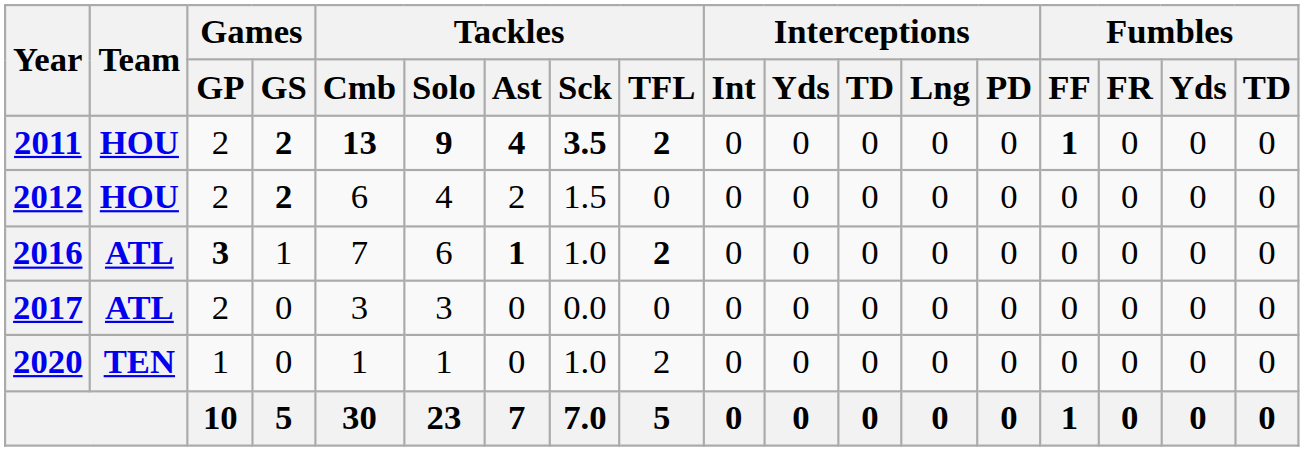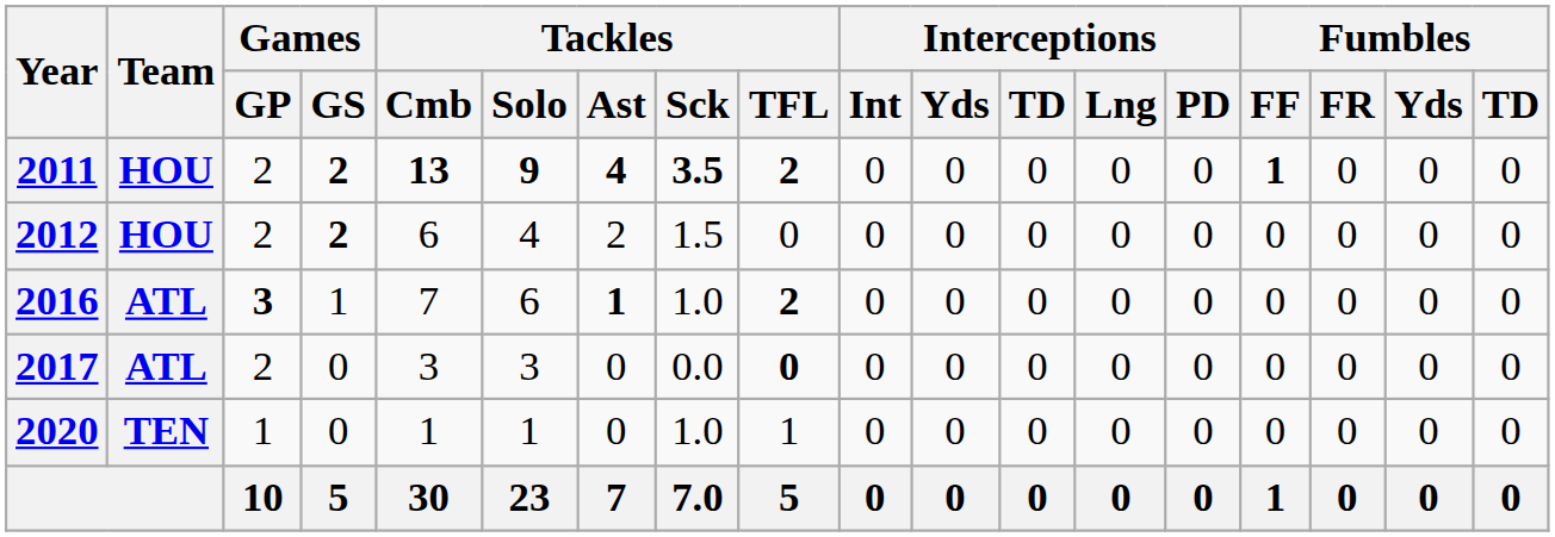2017 | Tackles / TFL: normal -> bold
2020 | Tackles / TFL: 2 -> 1
